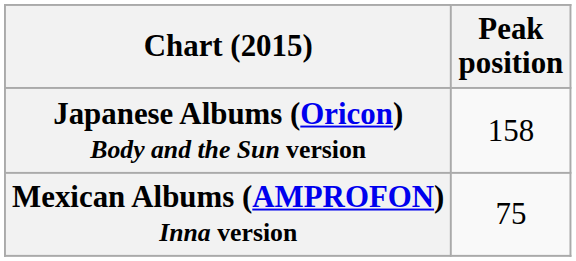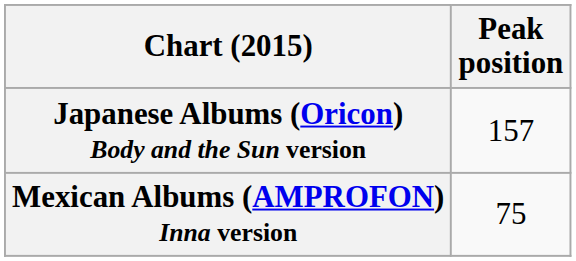Japanese Albums (Oricon) Body and the Sun version | Peak position: 158 -> 157
